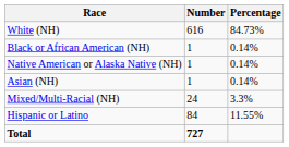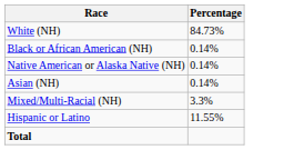- column: Number | 616 | 1 | 1 | 1 | 24 | 84 | 727
